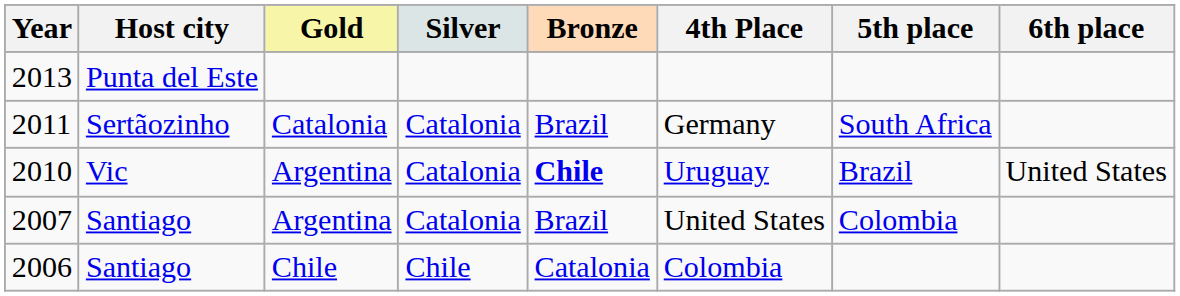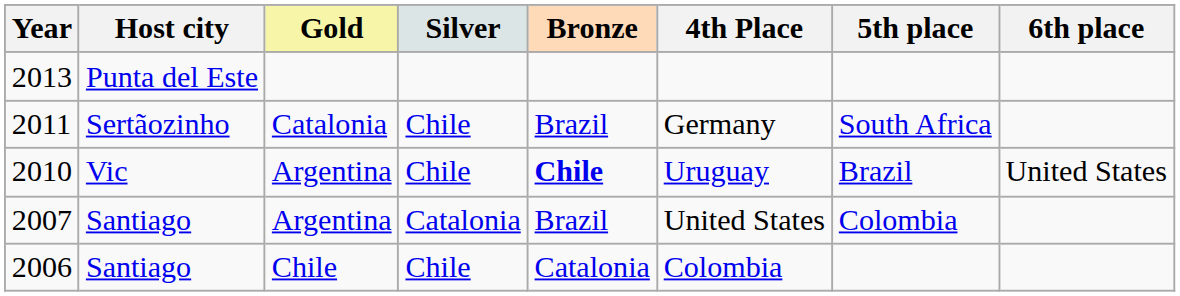2011 | Silver: Catalonia -> Chile
2010 | Silver: Catalonia -> Chile
